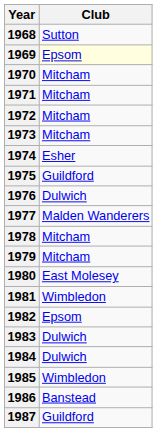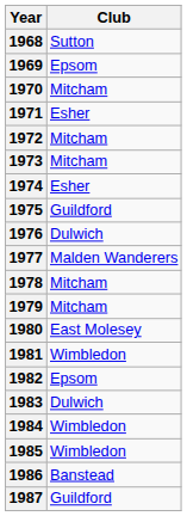1969 | Club: lightyellow background -> no background
1971 | Club: Mitcham -> Esher
1984 | Club: Dulwich -> Wimbledon
